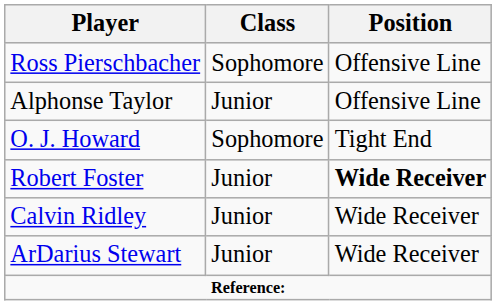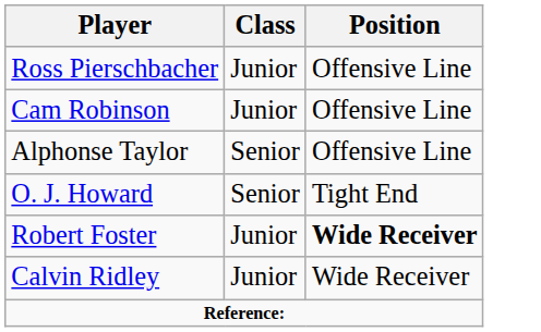Ross Pierschbacher | Class: Sophomore -> Junior
+ row: Cam Robinson | Junior | Offensive Line
Alphonse Taylor | Class: Junior -> Senior
O. J. Howard | Class: Sophomore -> Senior
- row: ArDarius Stewart | Junior | Wide Receiver
